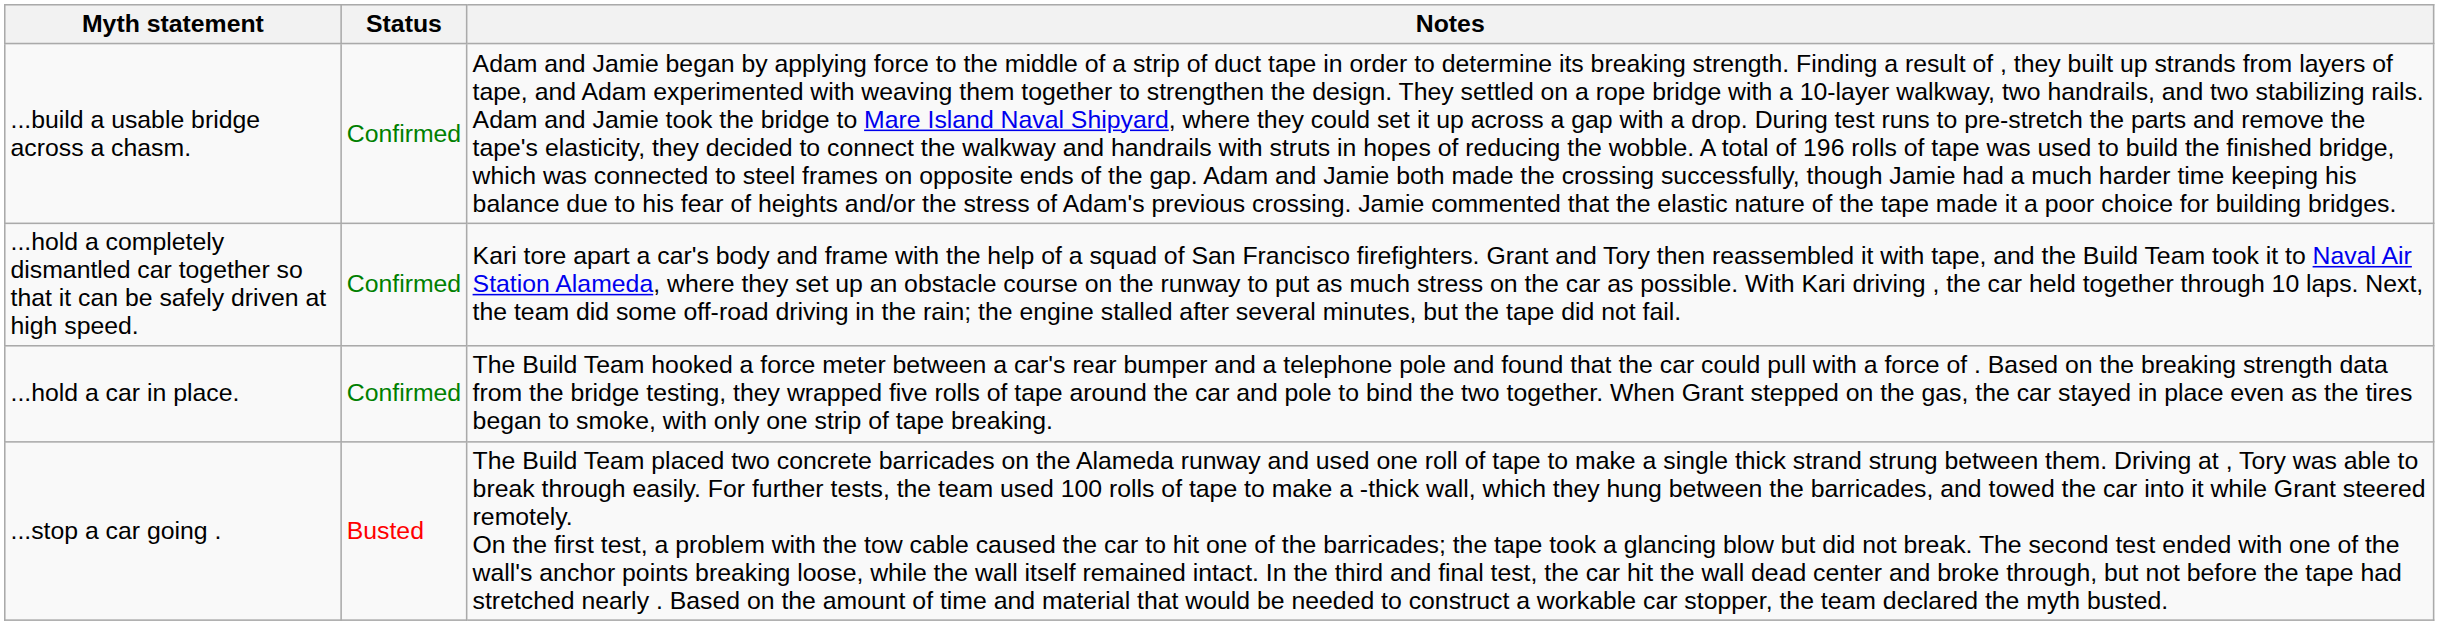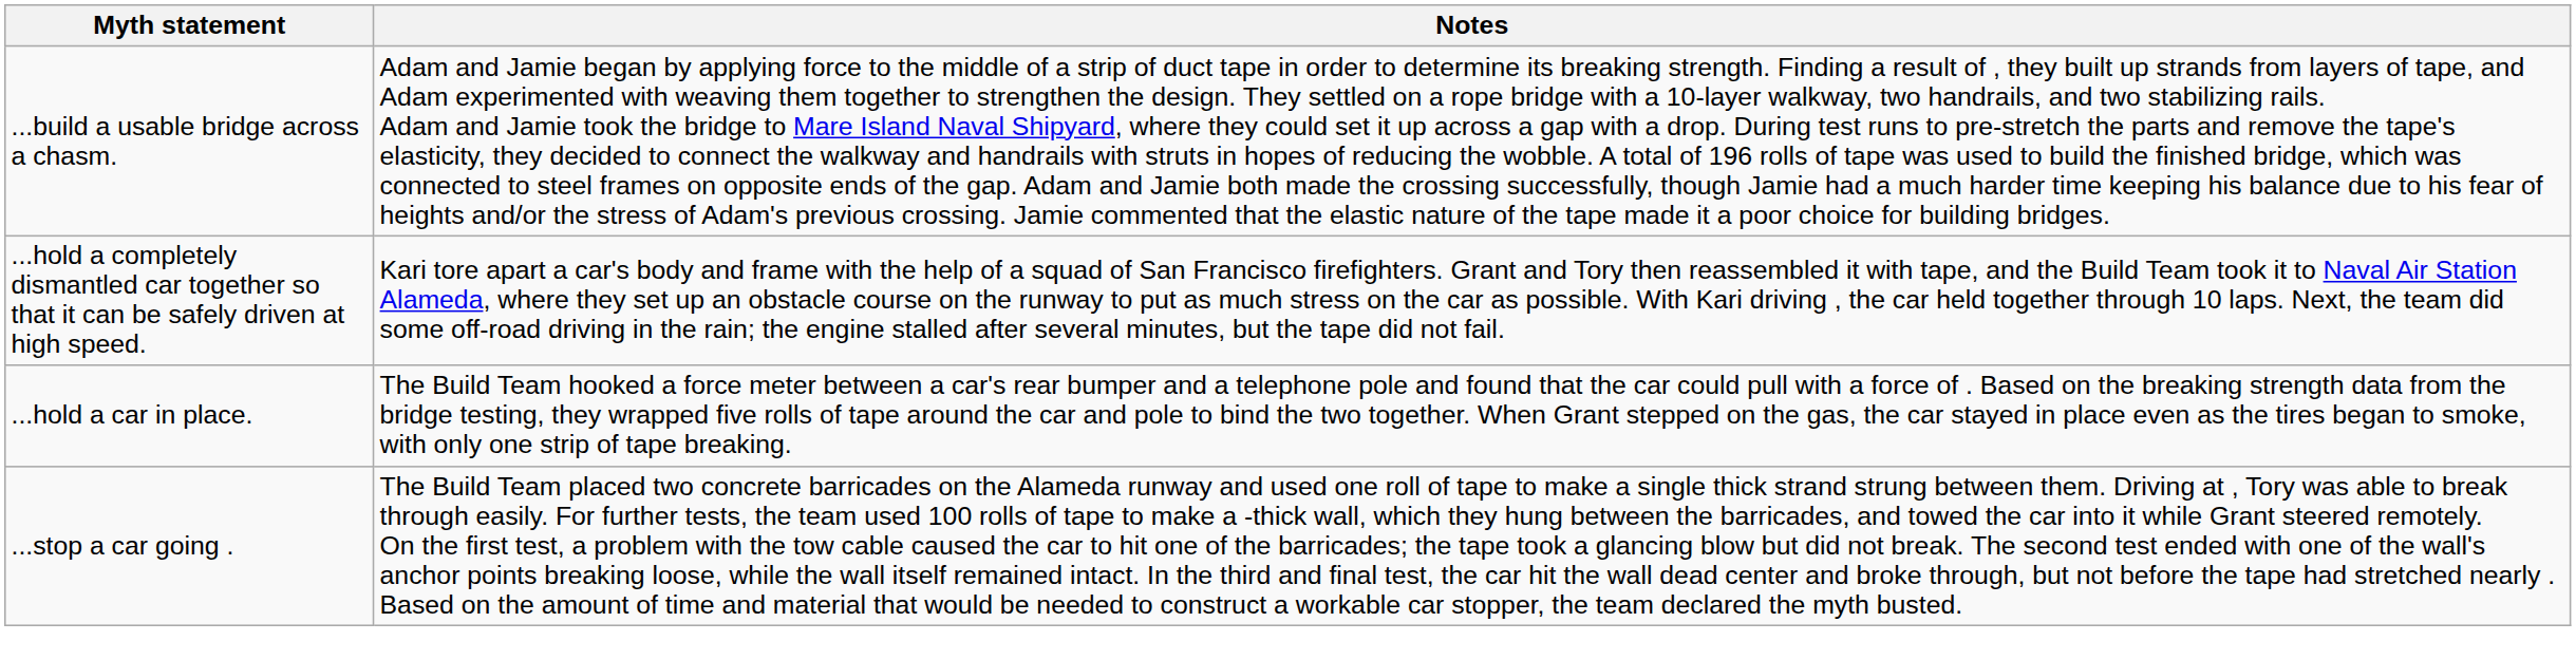- column: Status | Confirmed | Confirmed | Confirmed | Busted
